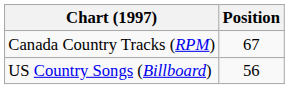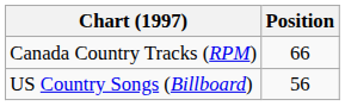Canada Country Tracks (RPM) | Position: 67 -> 66
